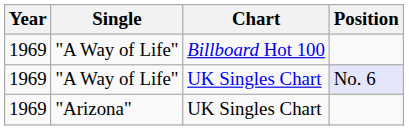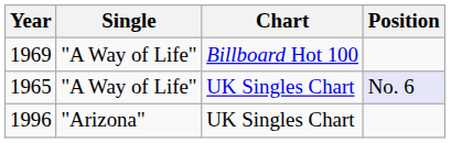"A Way of Life" / UK Singles Chart | Year: 1969 -> 1965
"Arizona" | Year: 1969 -> 1996
